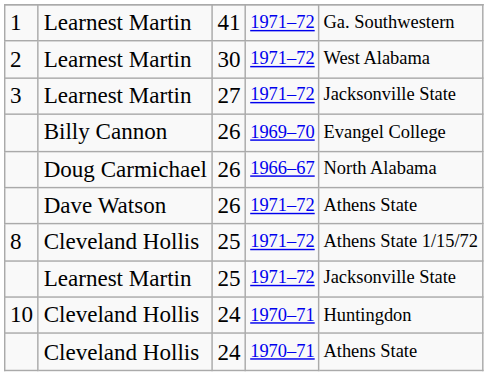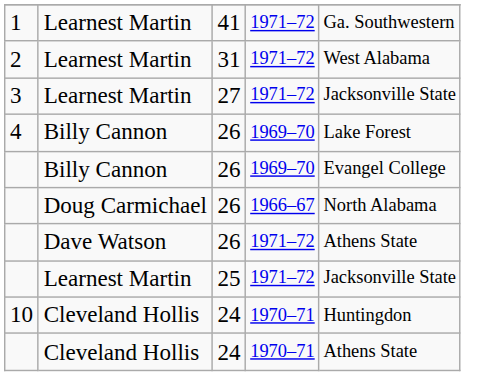2 | column 3: 30 -> 31
+ row: 4 | Billy Cannon | 26 | 1969–70 | Lake Forest
- row: 8 | Cleveland Hollis | 25 | 1971–72 | Athens State 1/15/72
